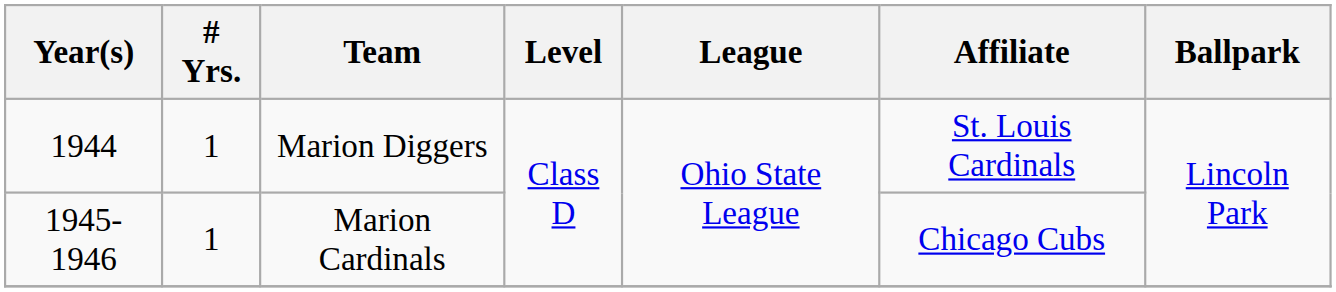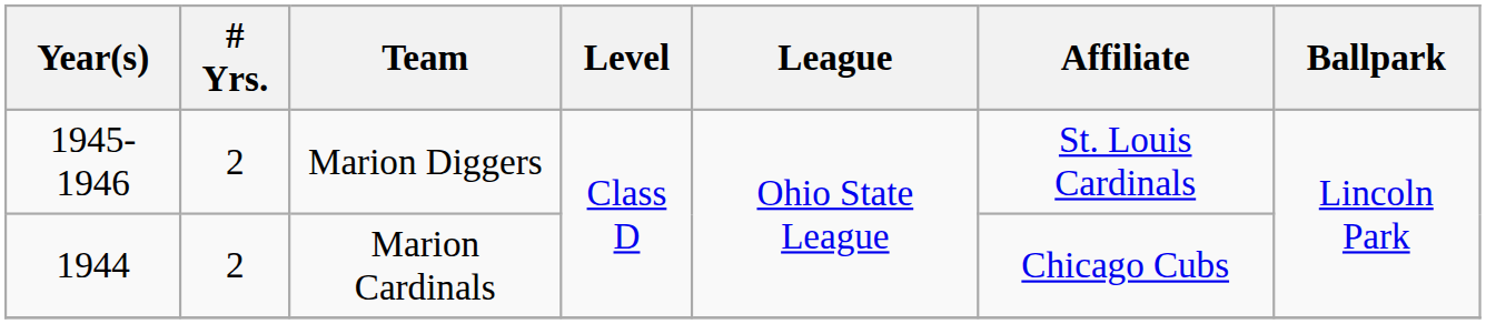Marion Diggers | Year(s): 1944 -> 1945-1946
Marion Diggers | # Yrs.: 1 -> 2
Marion Cardinals | Year(s): 1945-1946 -> 1944
Marion Cardinals | # Yrs.: 1 -> 2
